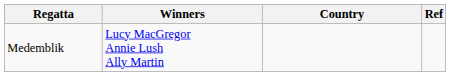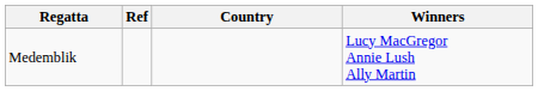columns swapped: Winners <-> Ref
